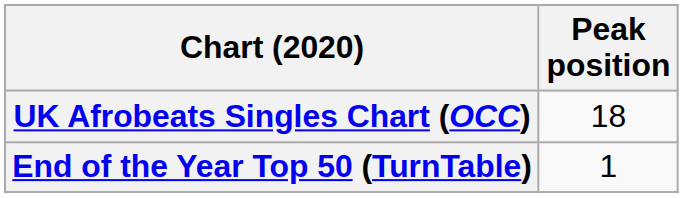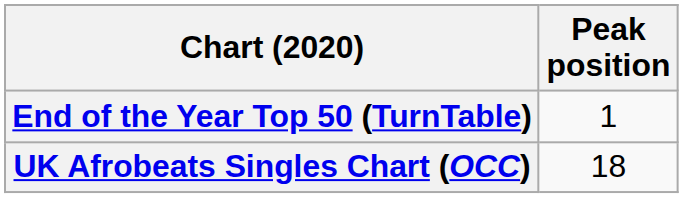rows swapped: UK Afrobeats Singles Chart (OCC) <-> End of the Year Top 50 (TurnTable)
